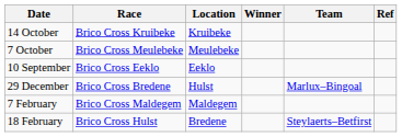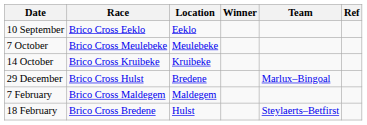rows swapped: 10 September <-> 14 October
29 December | Race: Brico Cross Bredene -> Brico Cross Hulst
29 December | Location: Hulst -> Bredene
18 February | Race: Brico Cross Hulst -> Brico Cross Bredene
18 February | Location: Bredene -> Hulst
